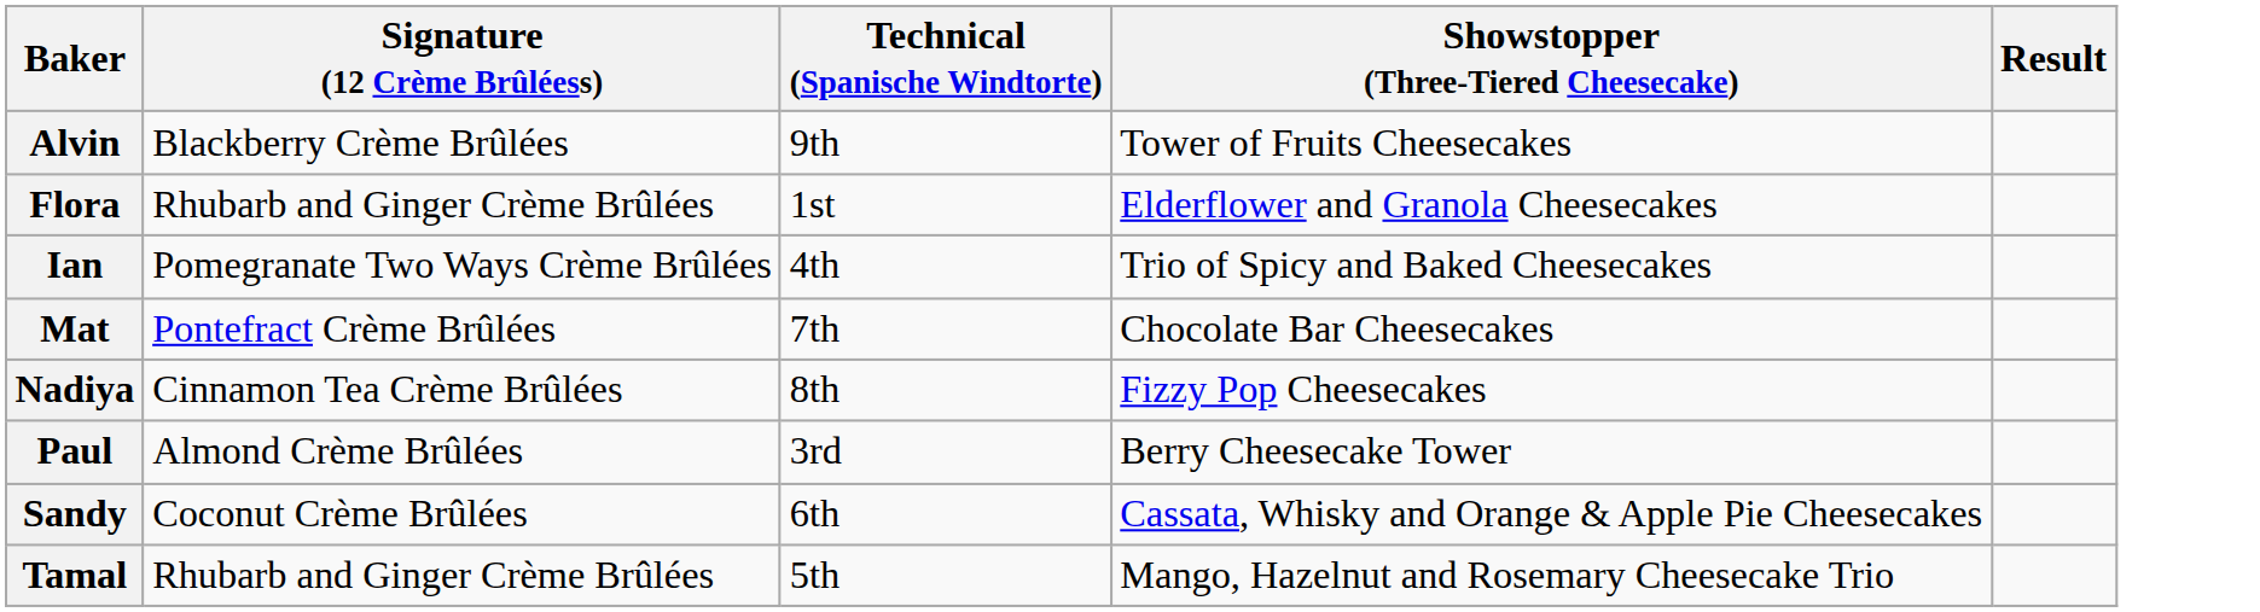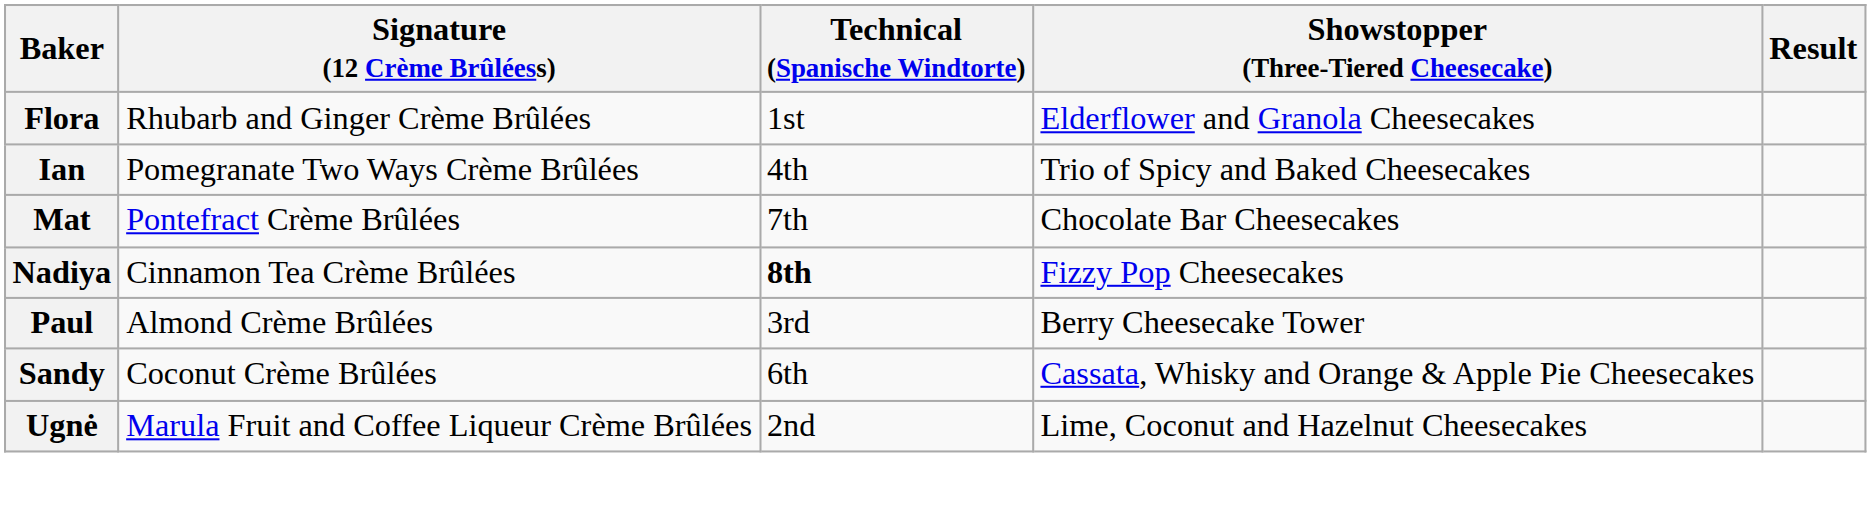- row: Alvin | Blackberry Crème Brûlées | 9th | Tower of Fruits Cheesecakes
Nadiya | Technical (Spanische Windtorte): normal -> bold
- row: Tamal | Rhubarb and Ginger Crème Brûlées | 5th | Mango, Hazelnut and Rosemary Cheesecake Trio
+ row: Ugnė | Marula Fruit and Coffee Liqueur Crème Brûlées | 2nd | Lime, Coconut and Hazelnut Cheesecakes
